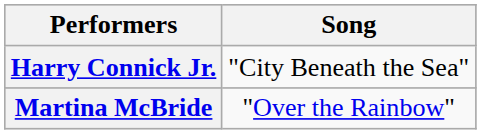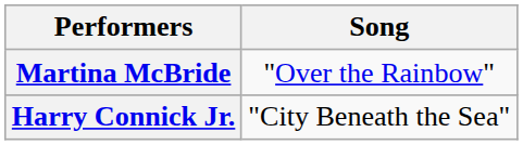rows swapped: Harry Connick Jr. <-> Martina McBride
